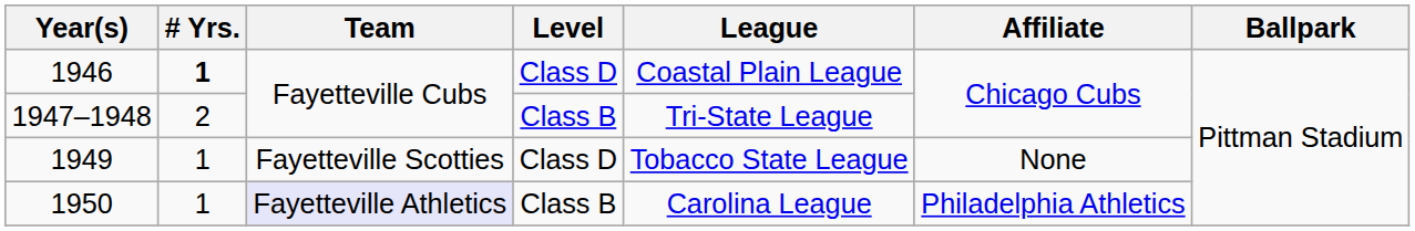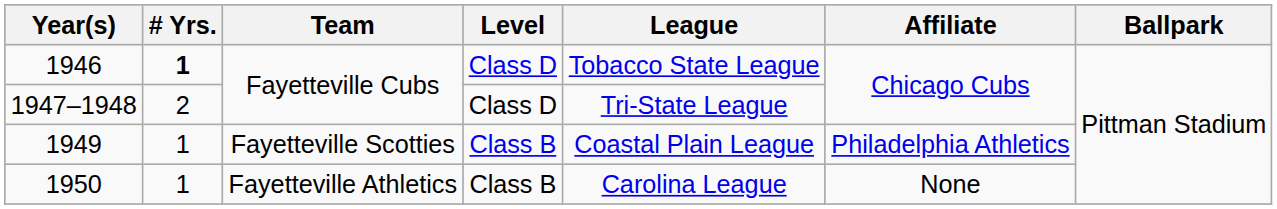1946 | League: Coastal Plain League -> Tobacco State League
1947–1948 | Level: Class B -> Class D
1949 | Level: Class D -> Class B
1949 | League: Tobacco State League -> Coastal Plain League
1949 | Affiliate: None -> Philadelphia Athletics
1950 | Team: lavender background -> no background
1950 | Affiliate: Philadelphia Athletics -> None
